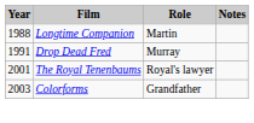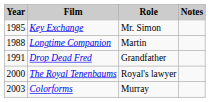+ row: 1985 | Key Exchange | Mr. Simon
Drop Dead Fred | Role: Murray -> Grandfather
The Royal Tenenbaums | Year: 2001 -> 2000
Colorforms | Role: Grandfather -> Murray
